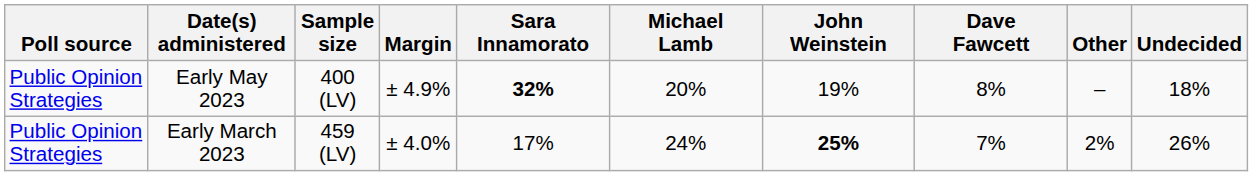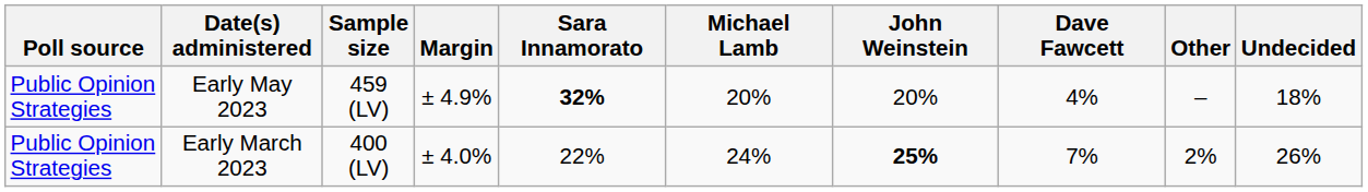Early May 2023 | Sample size: 400 (LV) -> 459 (LV)
Early May 2023 | John Weinstein: 19% -> 20%
Early May 2023 | Dave Fawcett: 8% -> 4%
Early March 2023 | Sample size: 459 (LV) -> 400 (LV)
Early March 2023 | Sara Innamorato: 17% -> 22%
